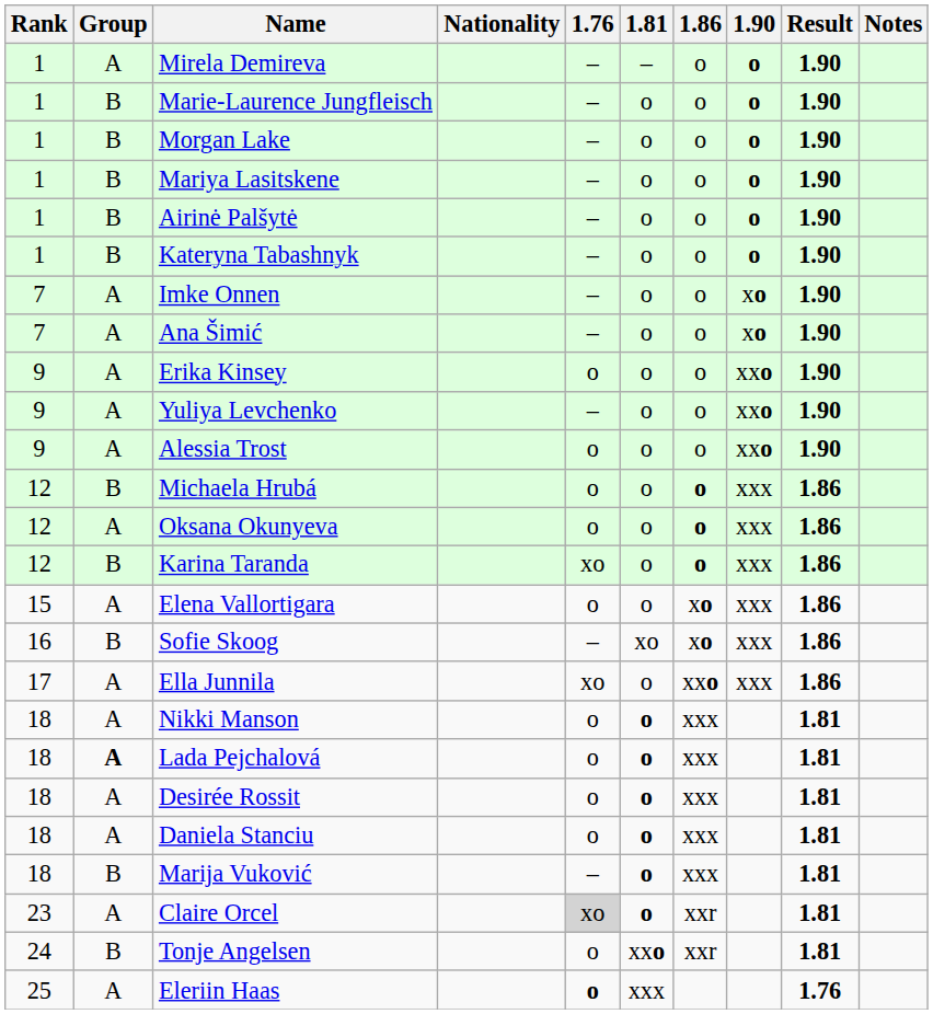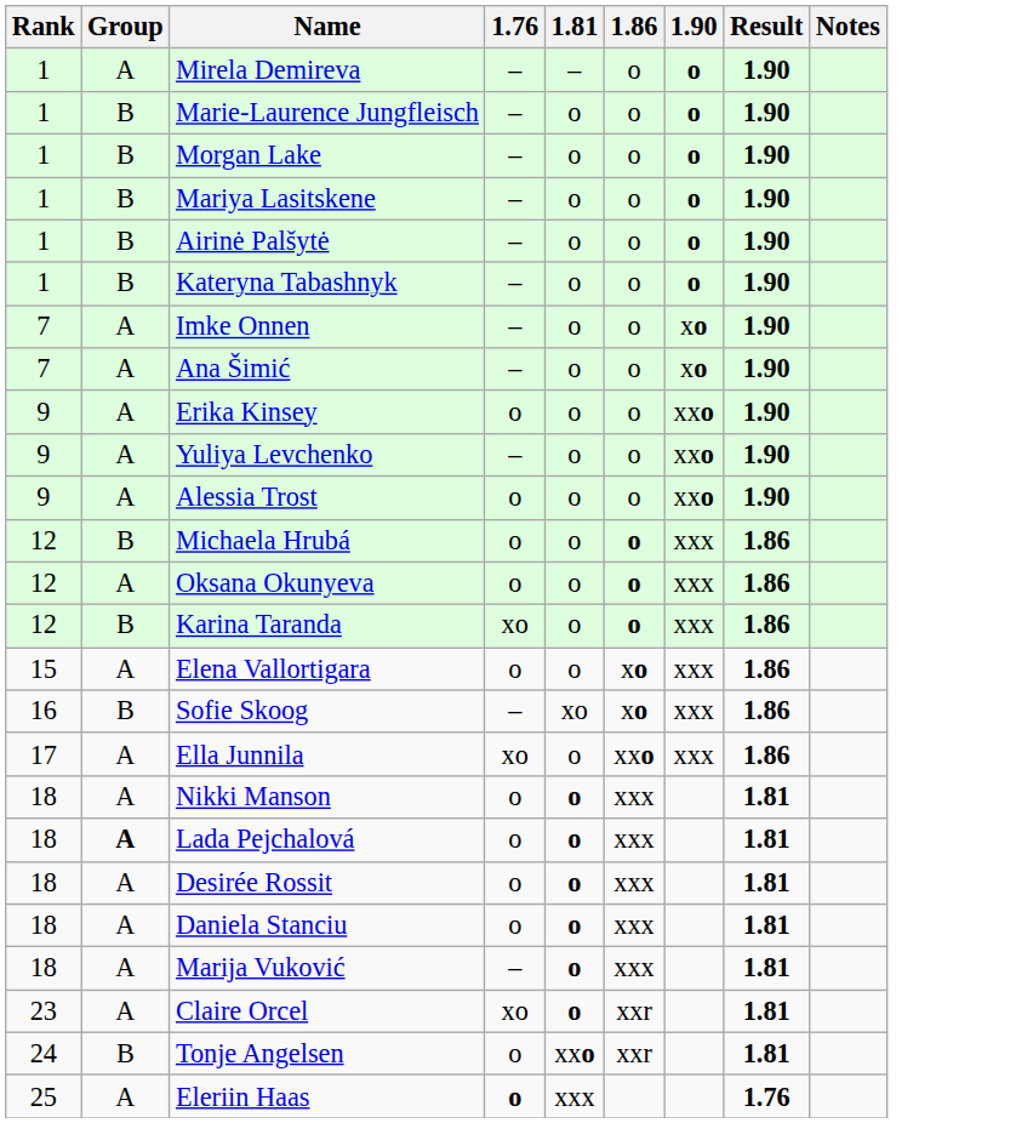- column: Nationality
Marija Vuković | Group: B -> A
Claire Orcel | 1.76: lightgrey background -> no background
